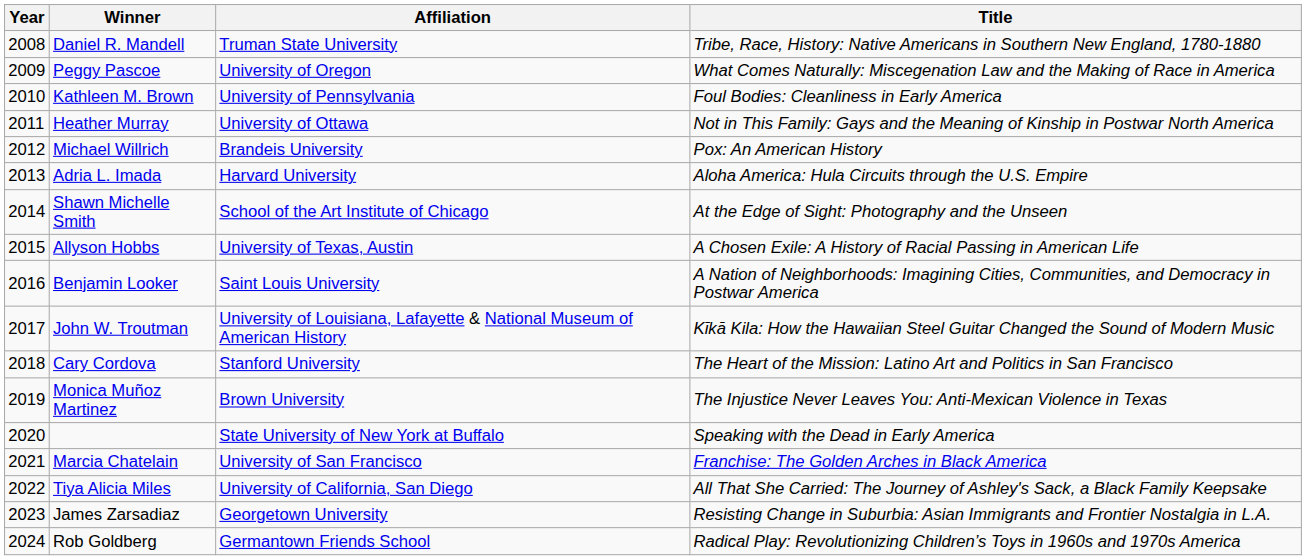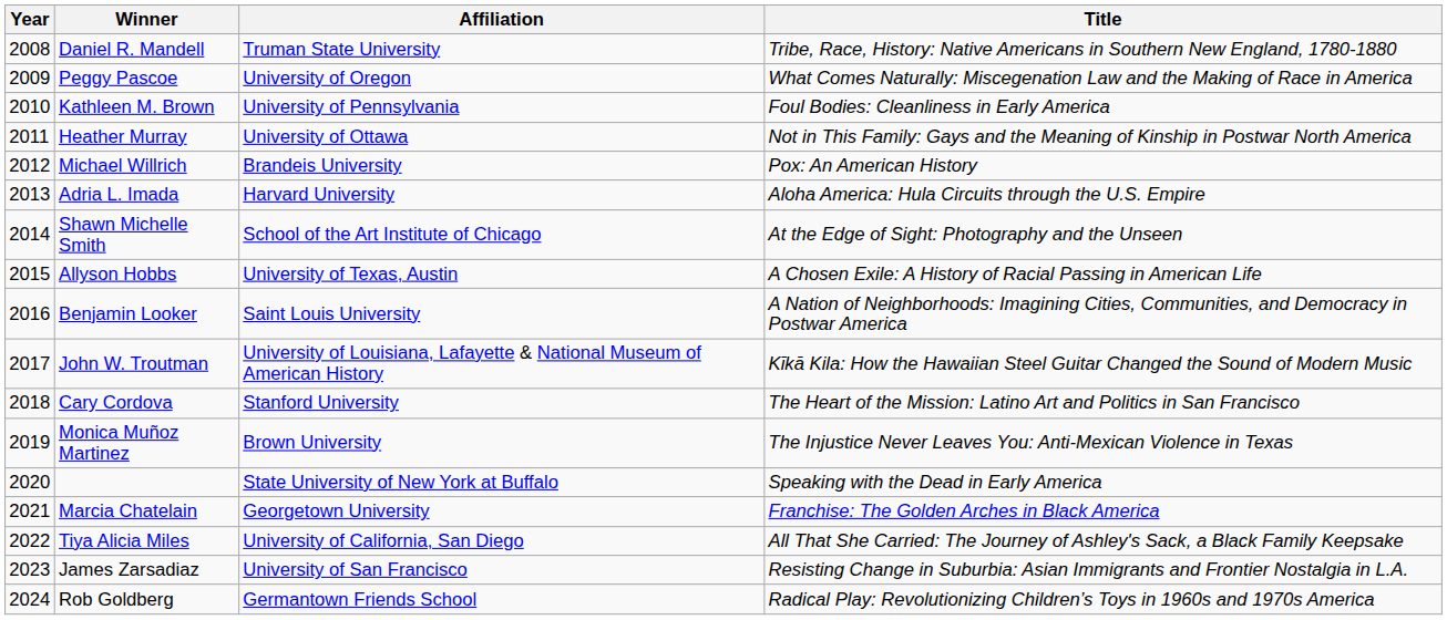Marcia Chatelain | Affiliation: University of San Francisco -> Georgetown University
James Zarsadiaz | Affiliation: Georgetown University -> University of San Francisco
